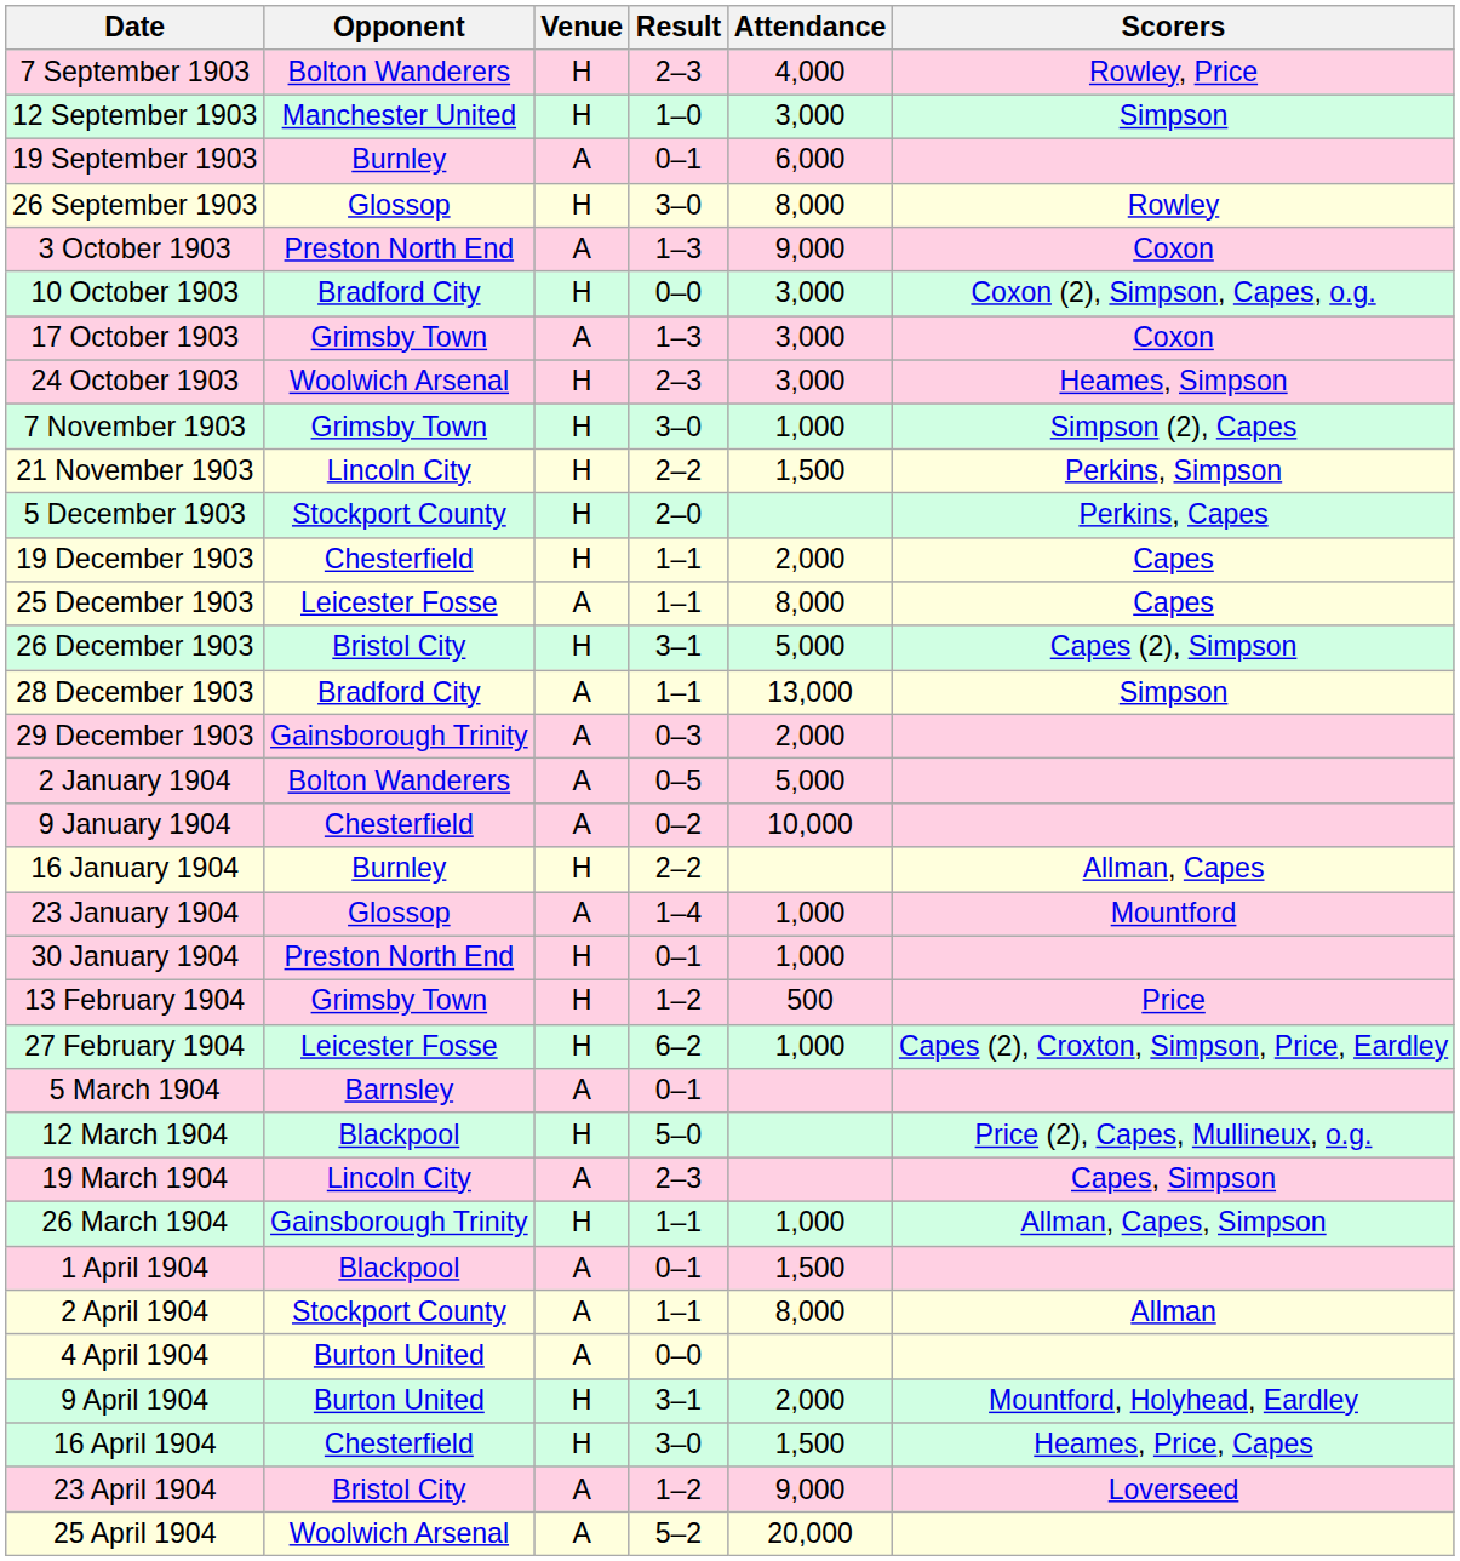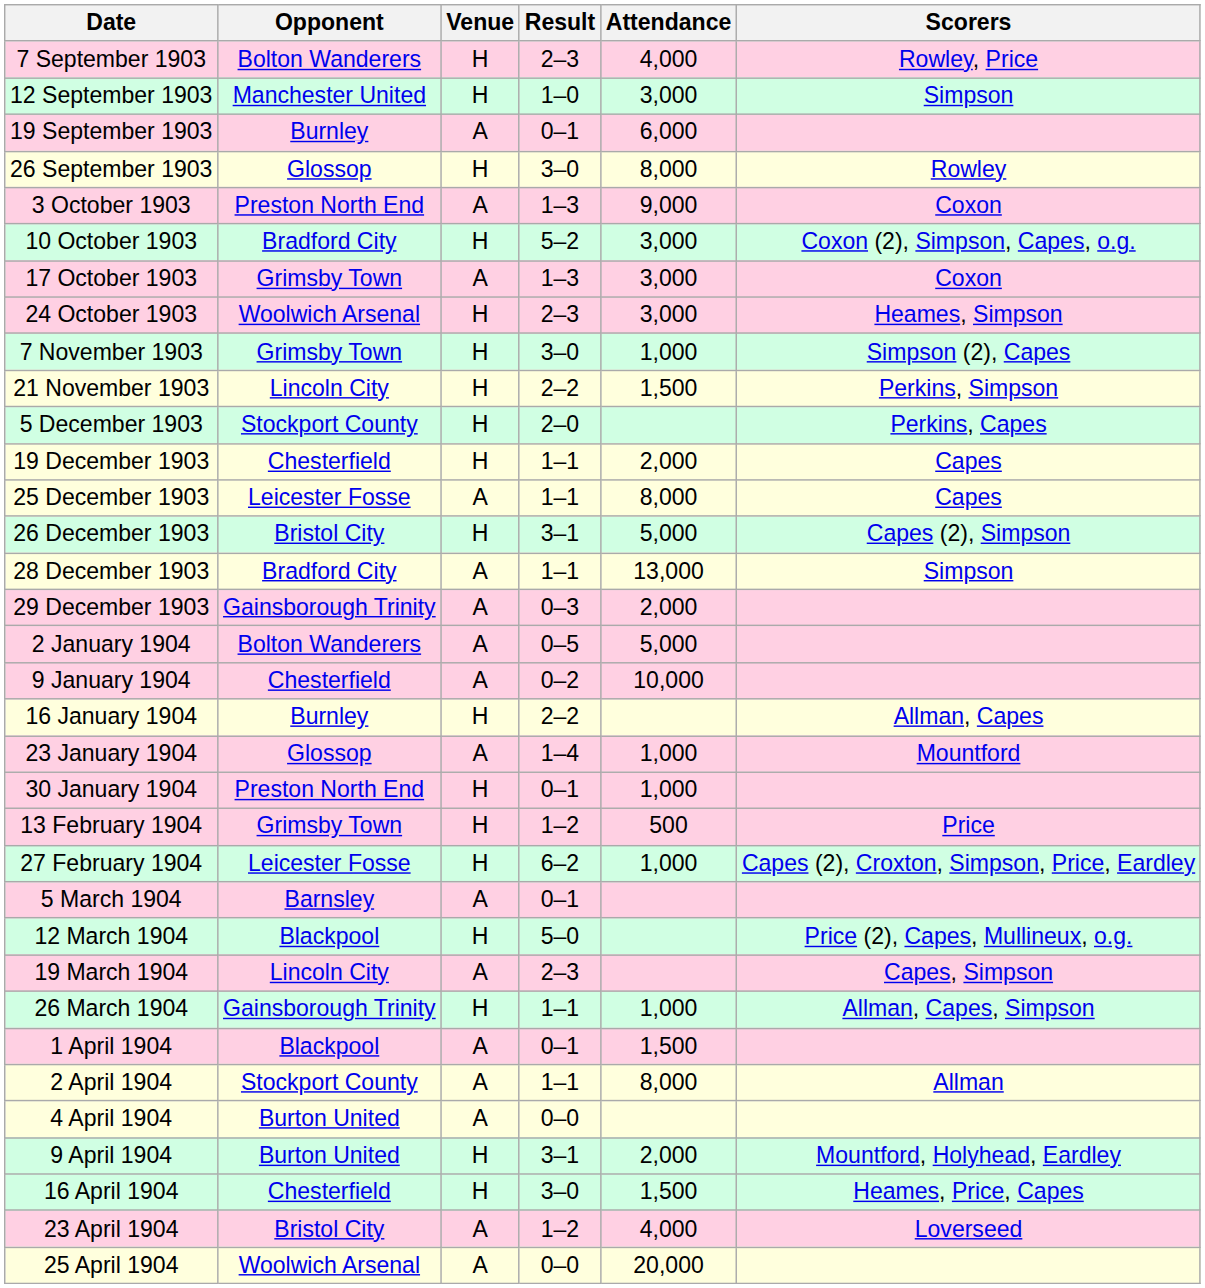10 October 1903 | Result: 0–0 -> 5–2
23 April 1904 | Attendance: 9,000 -> 4,000
25 April 1904 | Result: 5–2 -> 0–0
